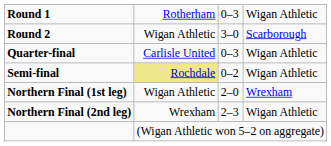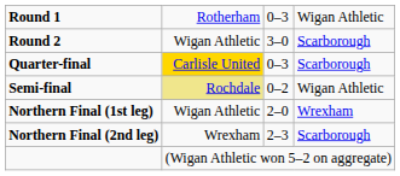Quarter-final | column 2: no background -> gold background
Quarter-final | column 4: Wigan Athletic -> Scarborough
Northern Final (2nd leg) | column 4: Wigan Athletic -> Scarborough
